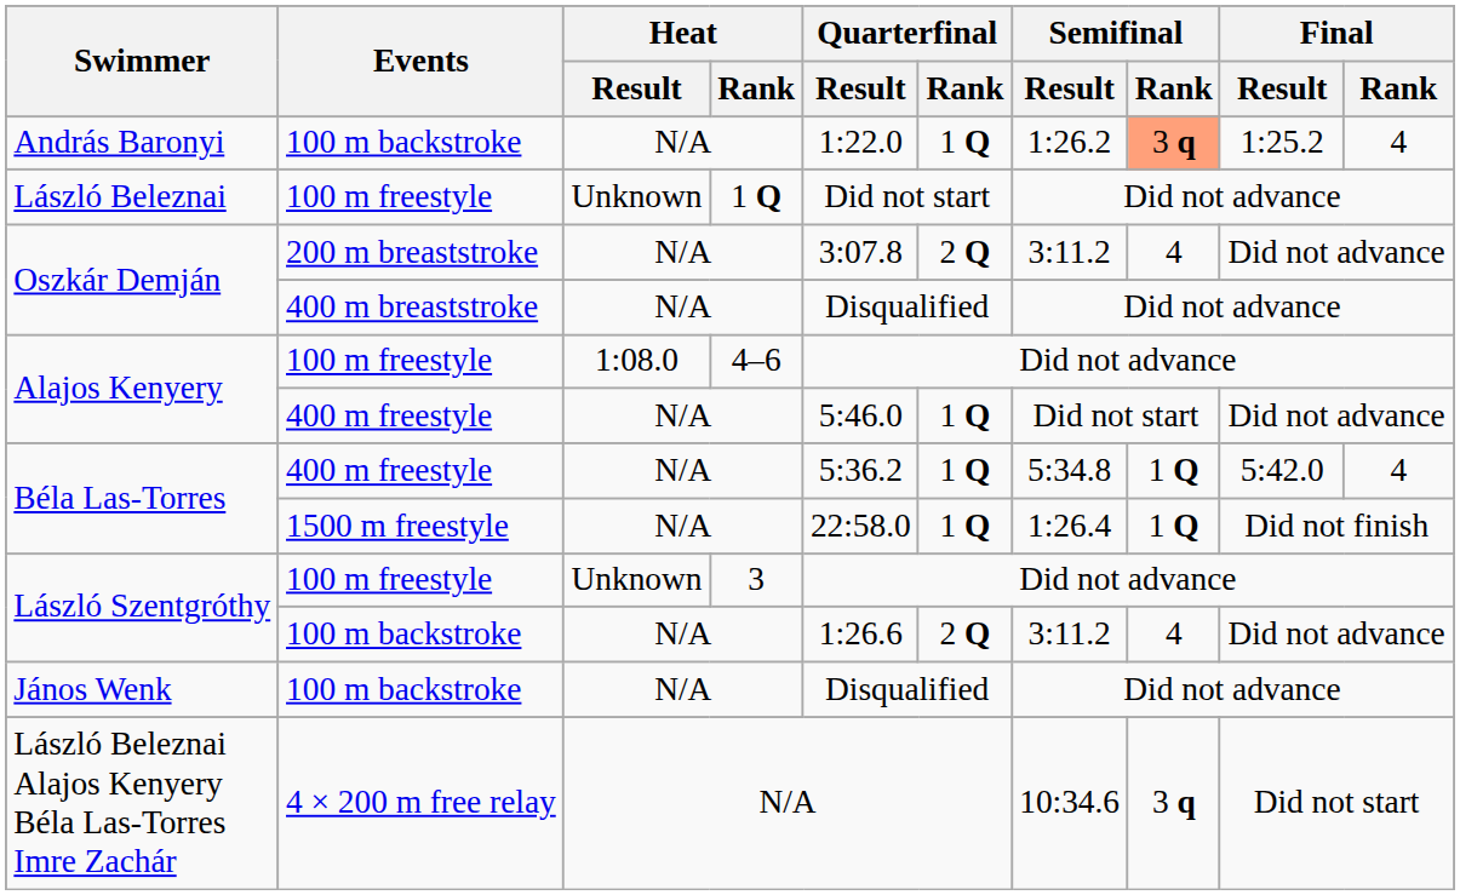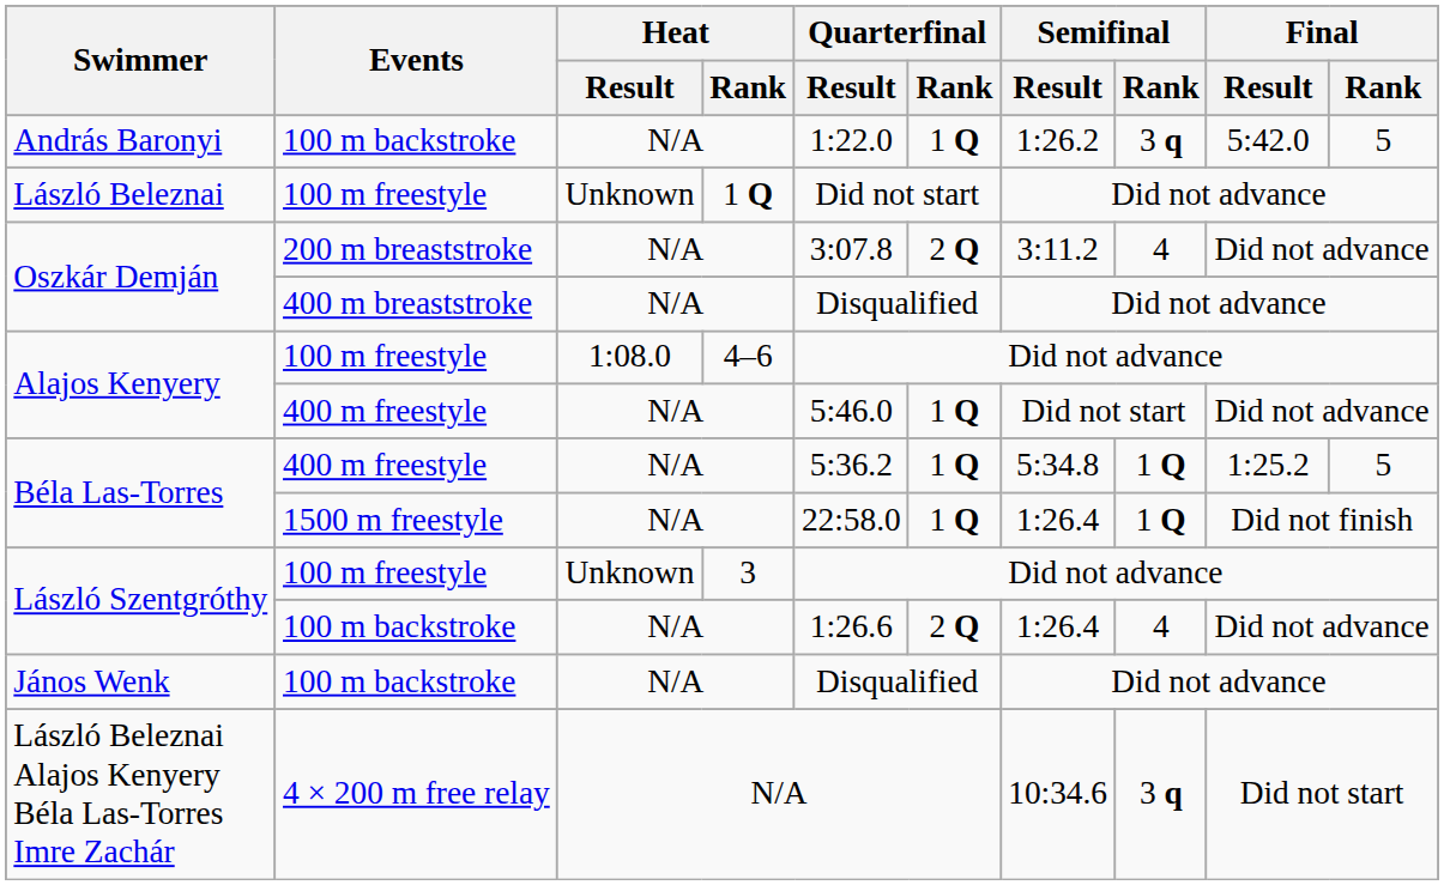András Baronyi | Semifinal / Rank: lightsalmon background -> no background
András Baronyi | Final / Result: 1:25.2 -> 5:42.0
András Baronyi | Final / Rank: 4 -> 5
Béla Las-Torres / 400 m freestyle | Final / Result: 5:42.0 -> 1:25.2
Béla Las-Torres / 400 m freestyle | Final / Rank: 4 -> 5
László Szentgróthy / 100 m backstroke | Semifinal / Result: 3:11.2 -> 1:26.4
